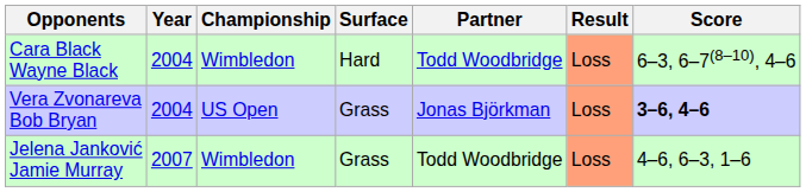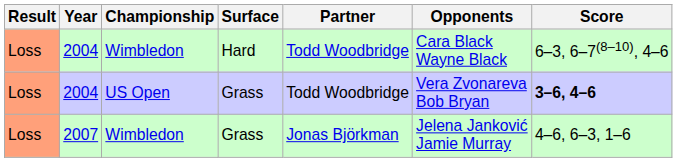columns swapped: Result <-> Opponents
2004 / US Open | Partner: Jonas Björkman -> Todd Woodbridge
2007 | Partner: Todd Woodbridge -> Jonas Björkman
